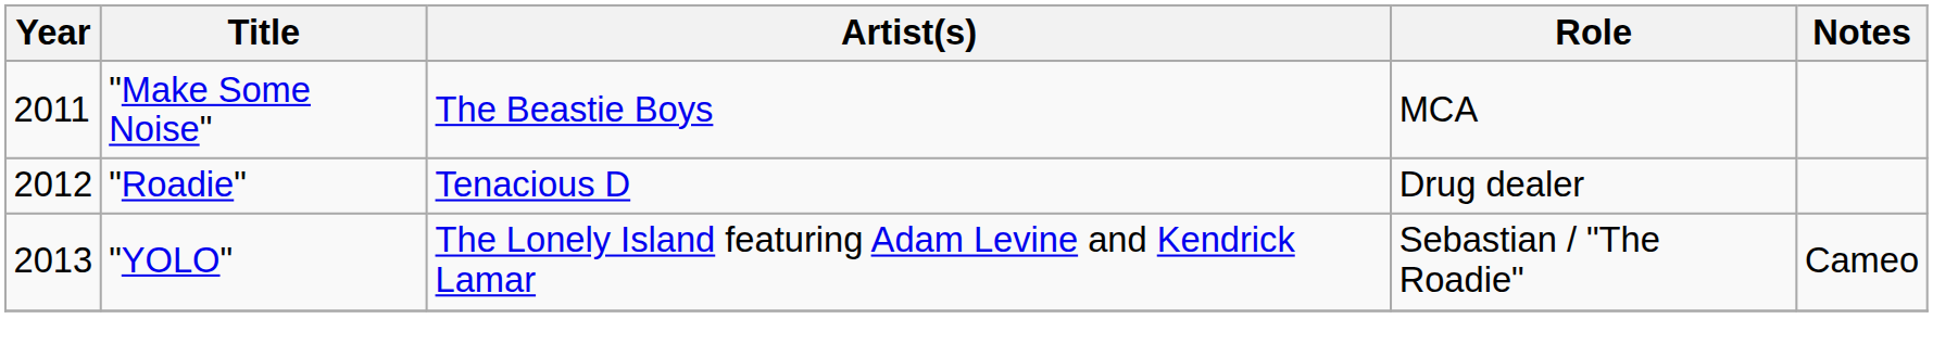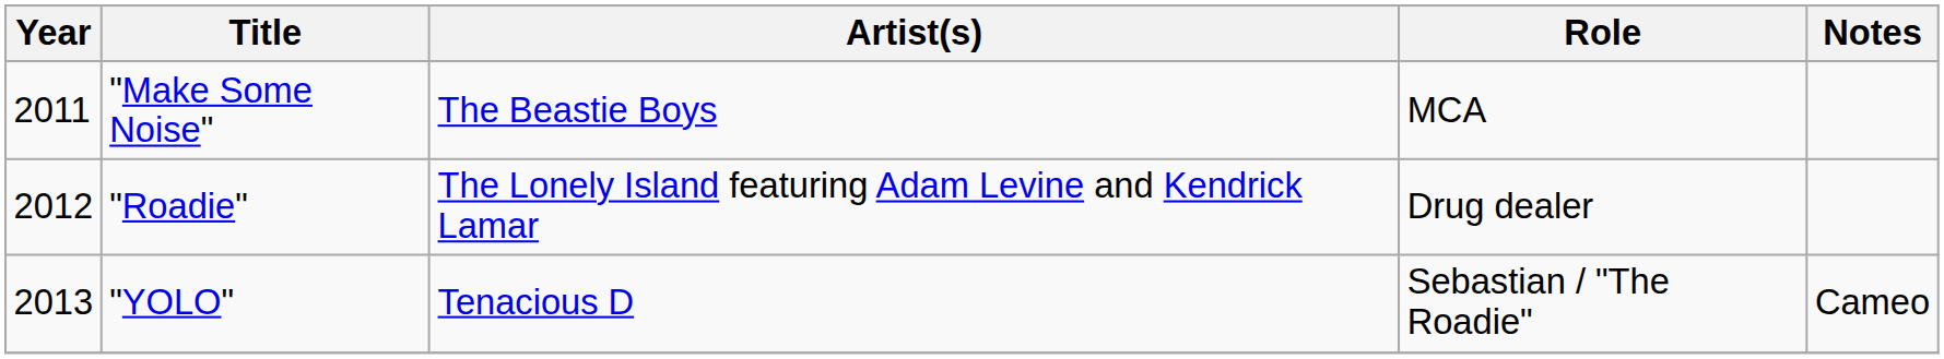"Roadie" | Artist(s): Tenacious D -> The Lonely Island featuring Adam Levine and Kendrick Lamar
"YOLO" | Artist(s): The Lonely Island featuring Adam Levine and Kendrick Lamar -> Tenacious D
